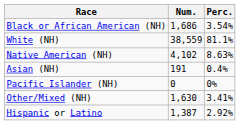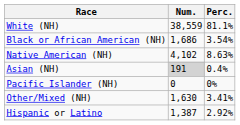rows swapped: White (NH) <-> Black or African American (NH)
Asian (NH) | Num.: no background -> lightgrey background
